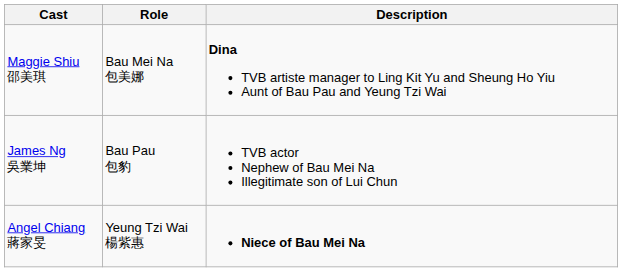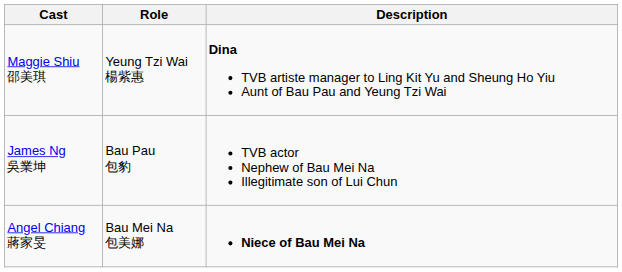Maggie Shiu 邵美琪 | Role: Bau Mei Na 包美娜 -> Yeung Tzi Wai 楊紫惠
Angel Chiang 蔣家旻 | Role: Yeung Tzi Wai 楊紫惠 -> Bau Mei Na 包美娜
